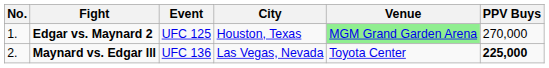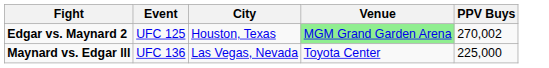- column: No. | 1. | 2.
Edgar vs. Maynard 2 | PPV Buys: 270,000 -> 270,002
Maynard vs. Edgar lll | PPV Buys: bold -> normal
